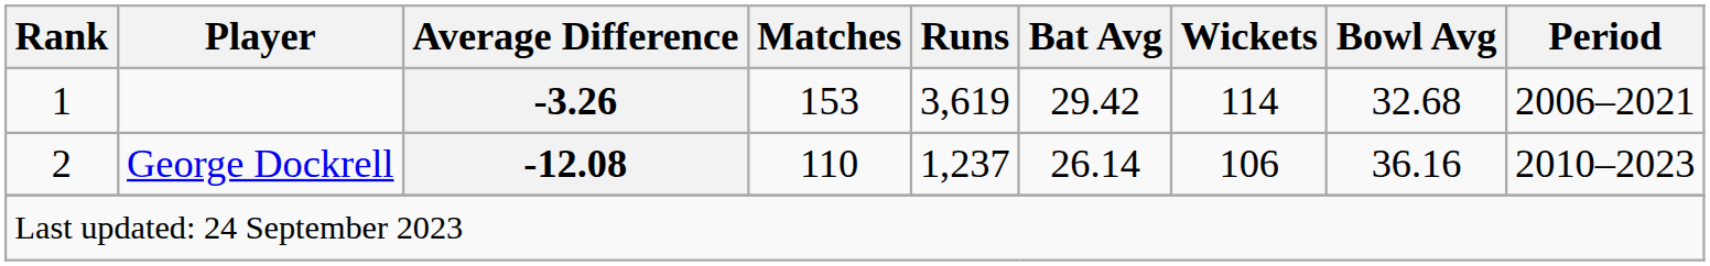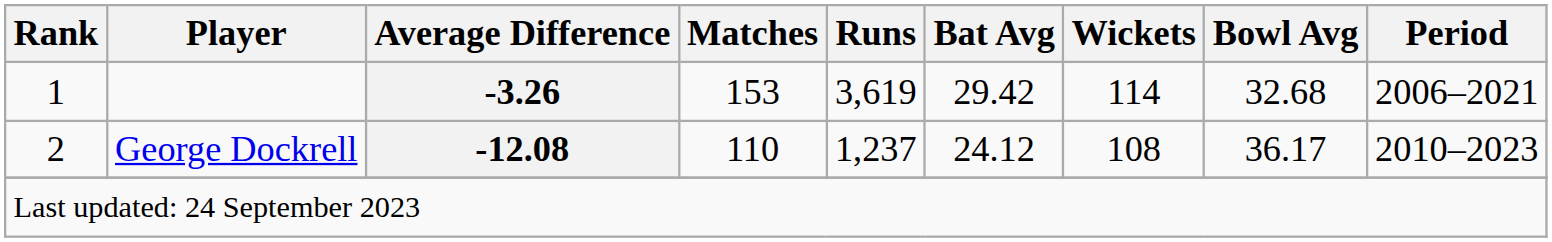George Dockrell | Bat Avg: 26.14 -> 24.12
George Dockrell | Wickets: 106 -> 108
George Dockrell | Bowl Avg: 36.16 -> 36.17
